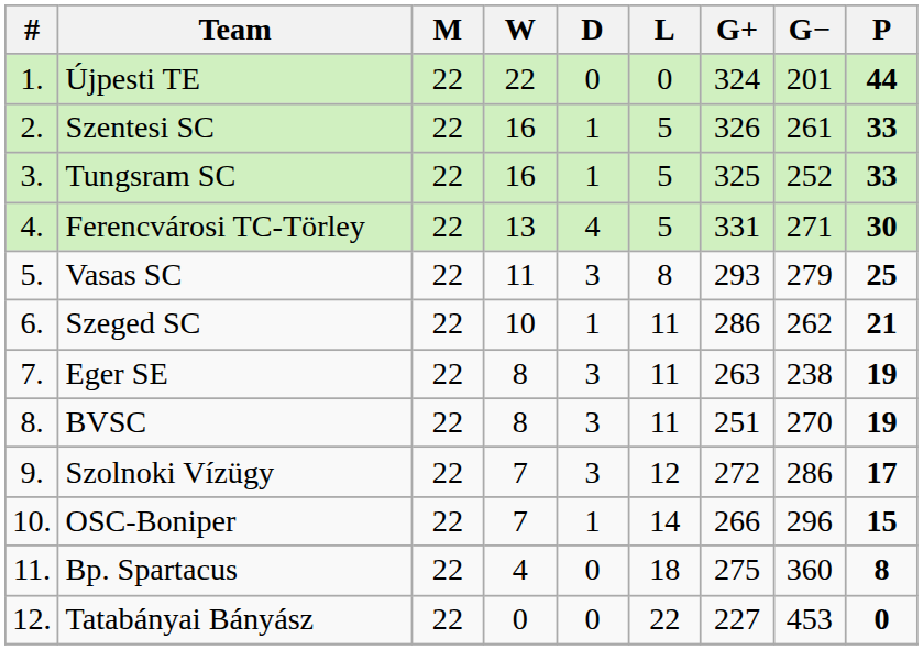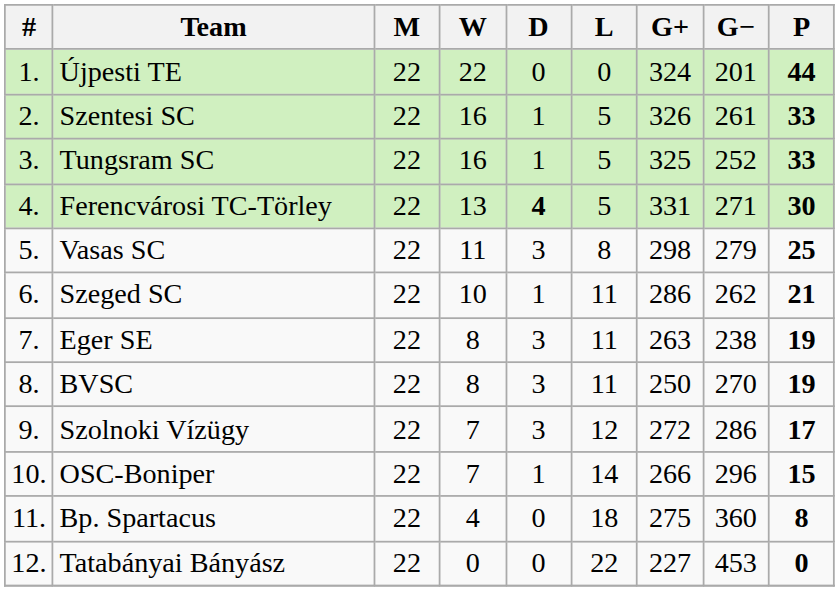Ferencvárosi TC-Törley | D: normal -> bold
Vasas SC | G+: 293 -> 298
BVSC | G+: 251 -> 250
